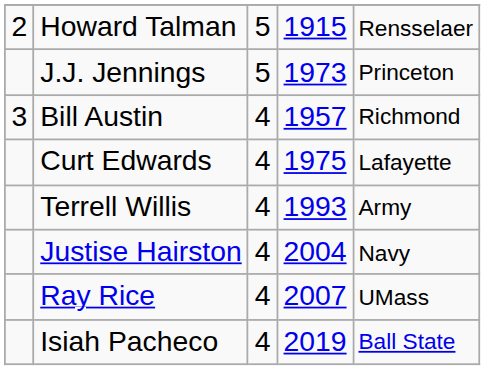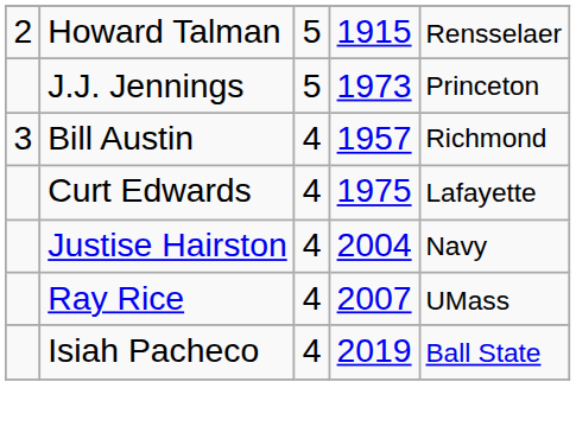- row: Terrell Willis | 4 | 1993 | Army
